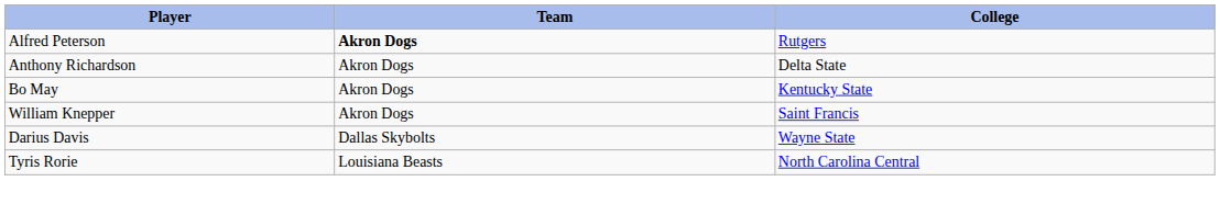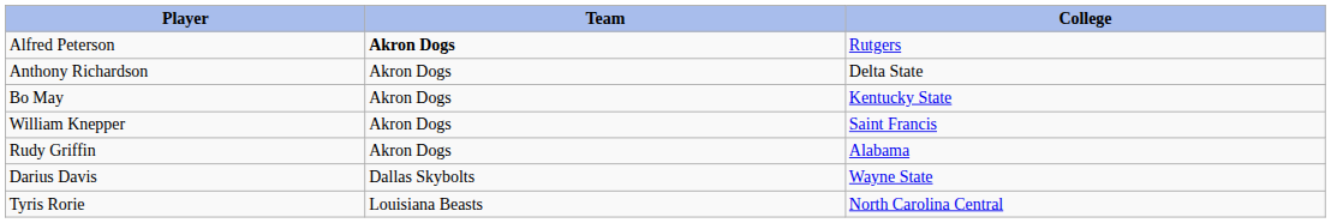+ row: Rudy Griffin | Akron Dogs | Alabama
